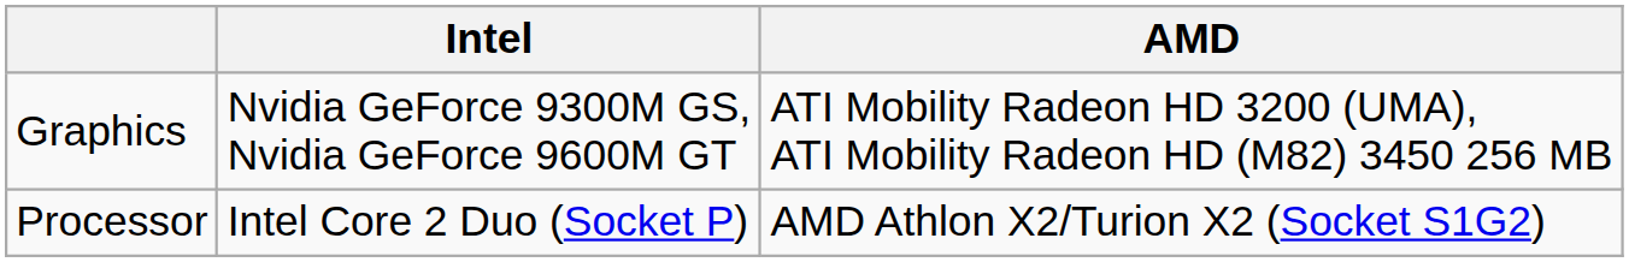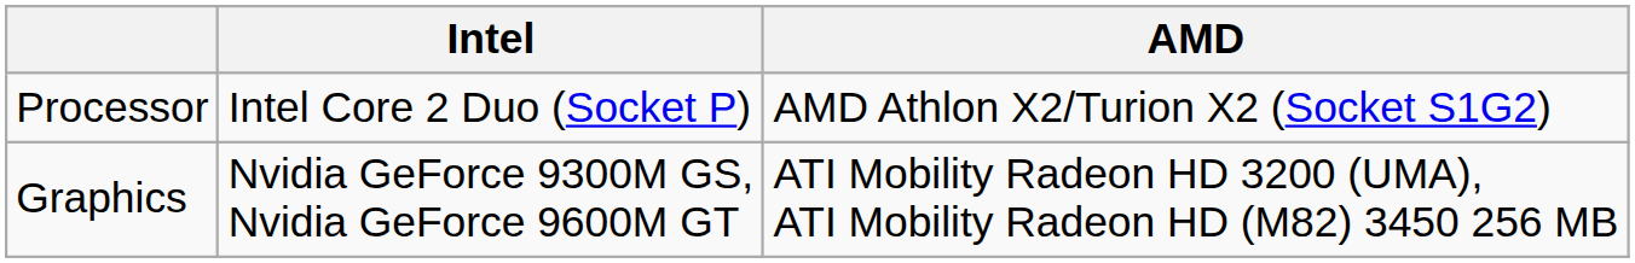rows swapped: Processor <-> Graphics
